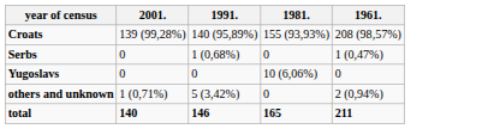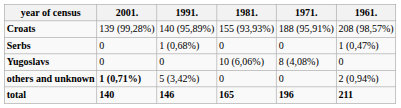+ column: 1971. | 188 (95,91%) | 0 | 8 (4,08%) | 0 | 196
others and unknown | 2001.: normal -> bold
